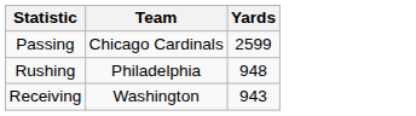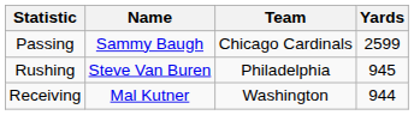+ column: Name | Sammy Baugh | Steve Van Buren | Mal Kutner
Rushing | Yards: 948 -> 945
Receiving | Yards: 943 -> 944
